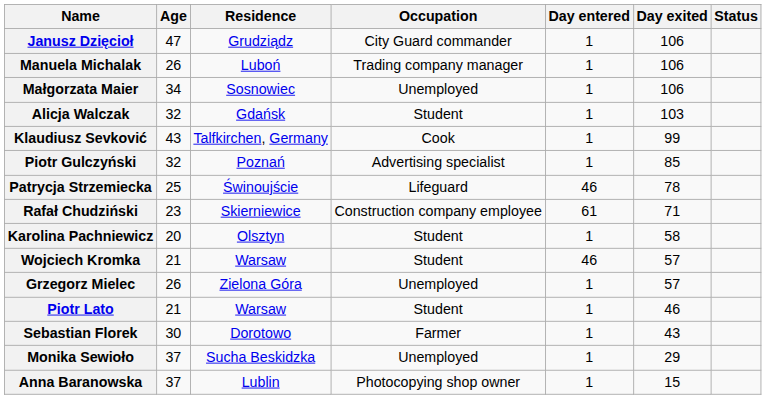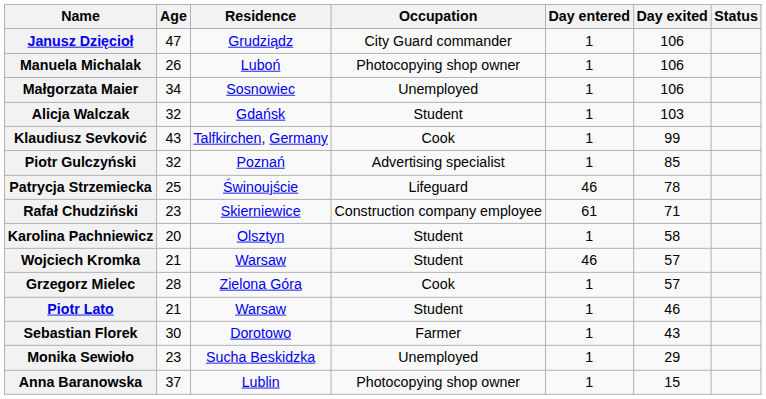Manuela Michalak | Occupation: Trading company manager -> Photocopying shop owner
Grzegorz Mielec | Age: 26 -> 28
Grzegorz Mielec | Occupation: Unemployed -> Cook
Monika Sewioło | Age: 37 -> 23
